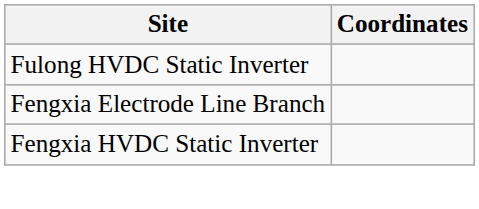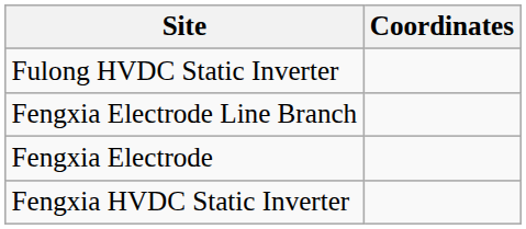+ row: Fengxia Electrode
